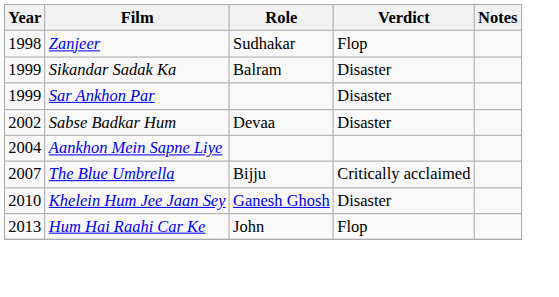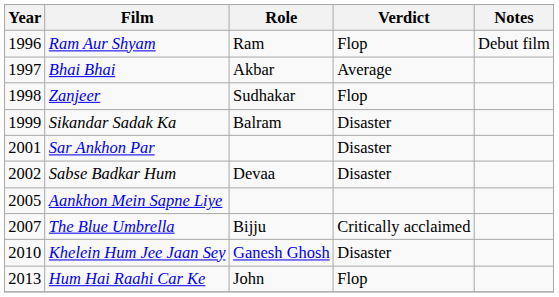+ row: 1996 | Ram Aur Shyam | Ram | Flop | Debut film
+ row: 1997 | Bhai Bhai | Akbar | Average
Sar Ankhon Par | Year: 1999 -> 2001
Aankhon Mein Sapne Liye | Year: 2004 -> 2005
